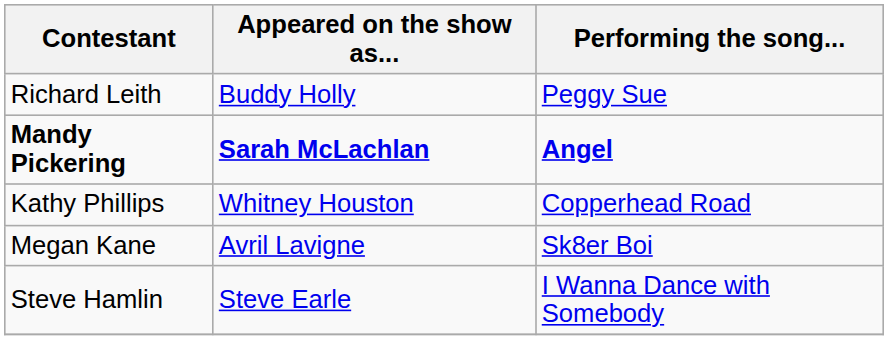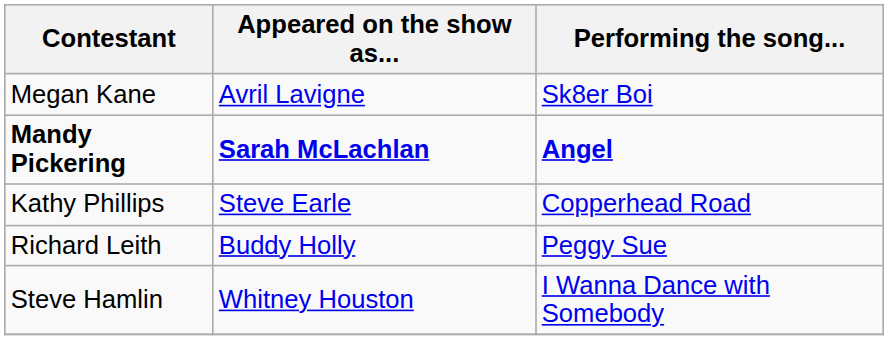rows swapped: Richard Leith <-> Megan Kane
Kathy Phillips | Appeared on the show as...: Whitney Houston -> Steve Earle
Steve Hamlin | Appeared on the show as...: Steve Earle -> Whitney Houston
